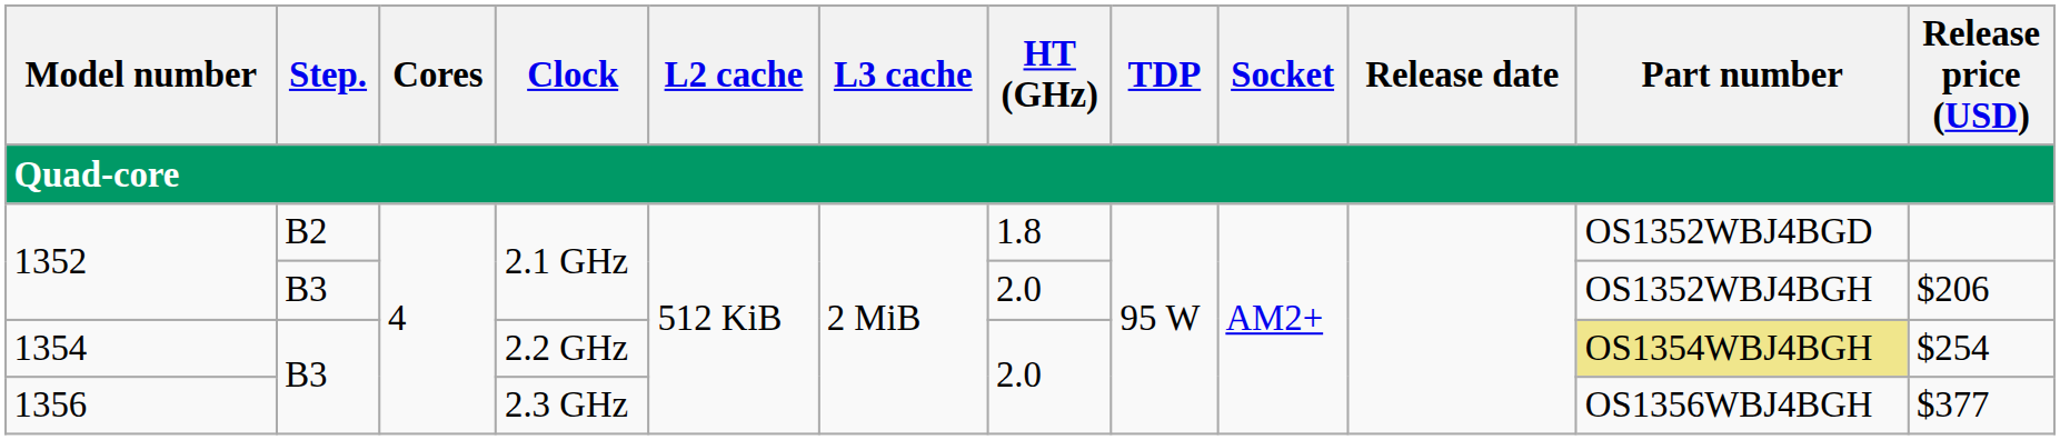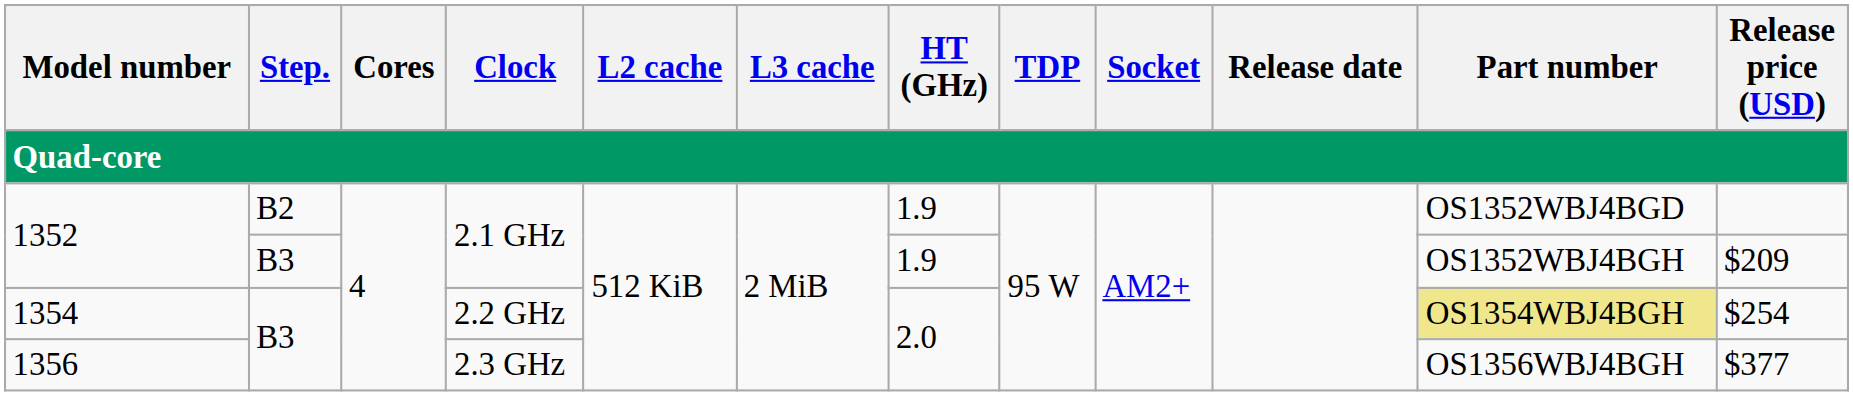1352 / B2 | HT (GHz): 1.8 -> 1.9
1352 / B3 | HT (GHz): 2.0 -> 1.9
1352 / B3 | Release price (USD): $206 -> $209
